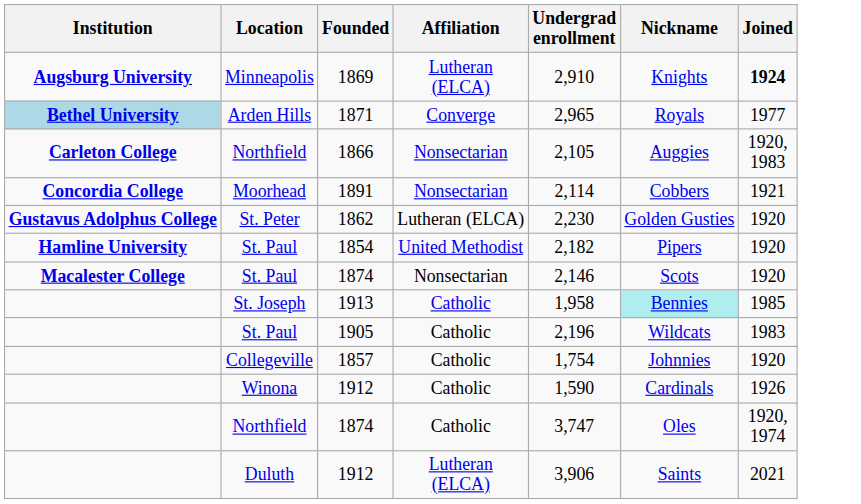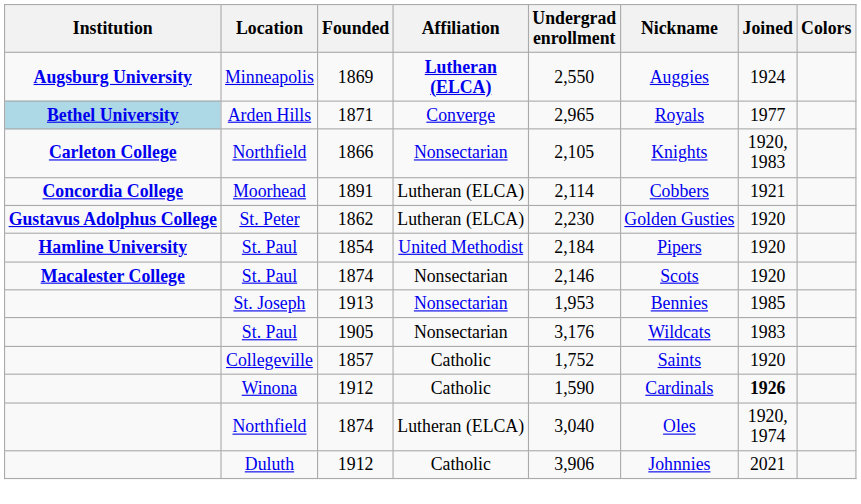+ column: Colors
1869 | Affiliation: normal -> bold
1869 | Undergrad enrollment: 2,910 -> 2,550
1869 | Nickname: Knights -> Auggies
1869 | Joined: bold -> normal
1866 | Nickname: Auggies -> Knights
1891 | Affiliation: Nonsectarian -> Lutheran (ELCA)
1854 | Undergrad enrollment: 2,182 -> 2,184
1913 | Affiliation: Catholic -> Nonsectarian
1913 | Undergrad enrollment: 1,958 -> 1,953
1913 | Nickname: paleturquoise background -> no background
1905 | Affiliation: Catholic -> Nonsectarian
1905 | Undergrad enrollment: 2,196 -> 3,176
1857 | Undergrad enrollment: 1,754 -> 1,752
1857 | Nickname: Johnnies -> Saints
Winona / 1912 | Joined: normal -> bold
Northfield / 1874 | Affiliation: Catholic -> Lutheran (ELCA)
Northfield / 1874 | Undergrad enrollment: 3,747 -> 3,040
Duluth / 1912 | Affiliation: Lutheran (ELCA) -> Catholic
Duluth / 1912 | Nickname: Saints -> Johnnies
